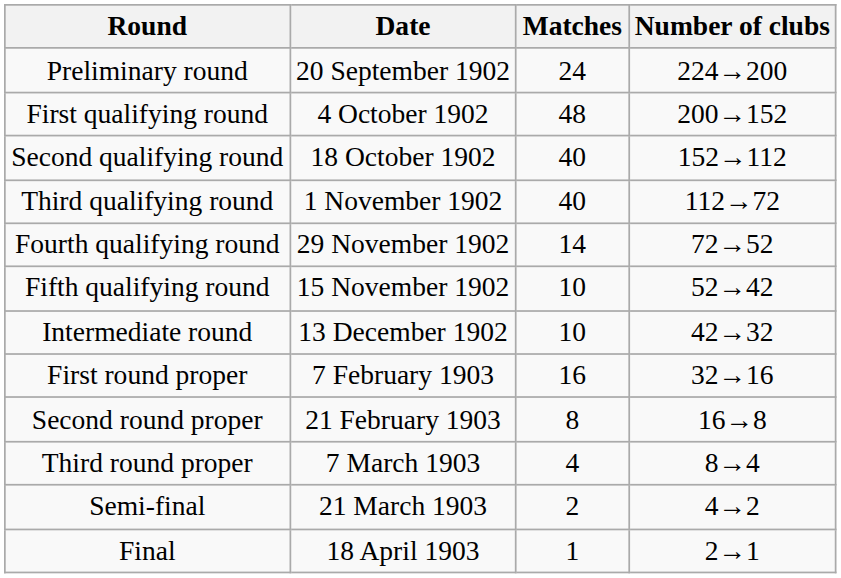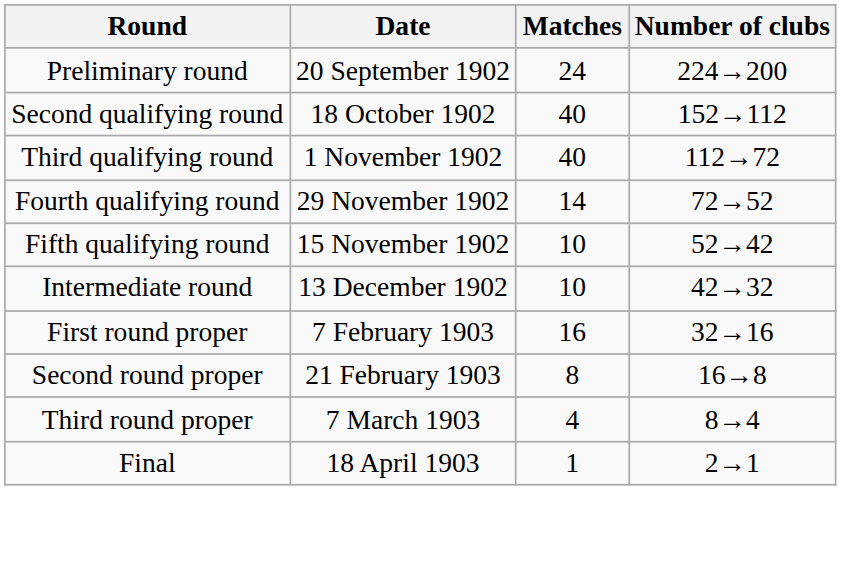- row: First qualifying round | 4 October 1902 | 48 | 200→152
- row: Semi-final | 21 March 1903 | 2 | 4→2
